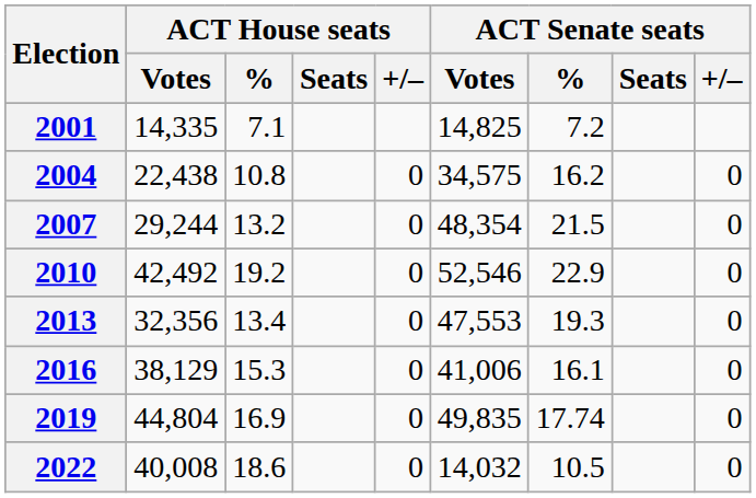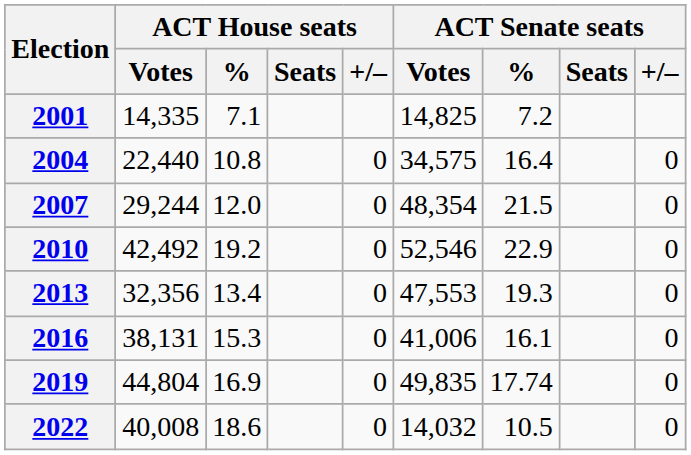2004 | ACT House seats / Votes: 22,438 -> 22,440
2004 | ACT Senate seats / %: 16.2 -> 16.4
2007 | ACT House seats / %: 13.2 -> 12.0
2016 | ACT House seats / Votes: 38,129 -> 38,131
